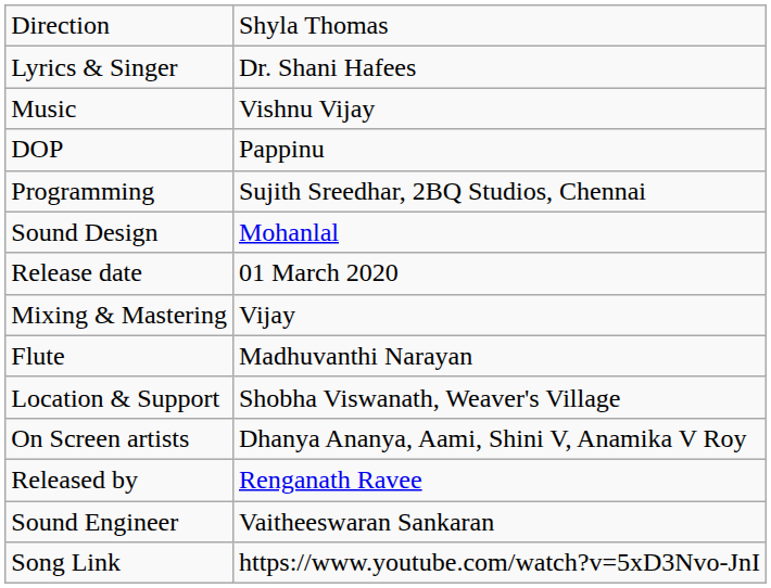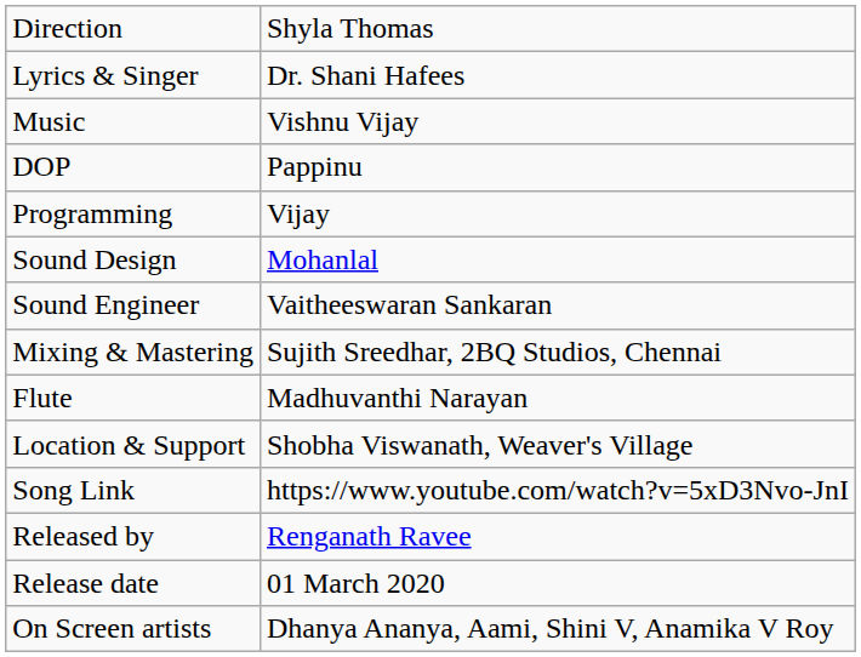Programming | column 2: Sujith Sreedhar, 2BQ Studios, Chennai -> Vijay
rows swapped: Sound Engineer <-> Release date
Mixing & Mastering | column 2: Vijay -> Sujith Sreedhar, 2BQ Studios, Chennai
rows swapped: On Screen artists <-> Song Link
